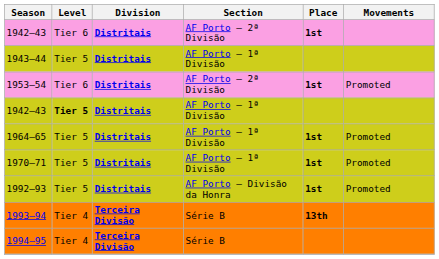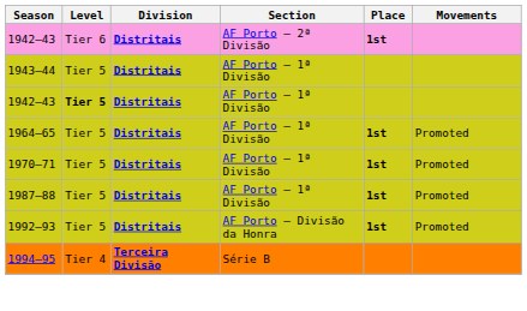- row: 1953–54 | Tier 6 | Distritais | AF Porto – 2ª Divisão | 1st | Promoted
+ row: 1987–88 | Tier 5 | Distritais | AF Porto – 1ª Divisão | 1st | Promoted
- row: 1993–94 | Tier 4 | Terceira Divisão | Série B | 13th
